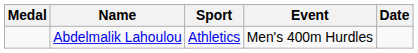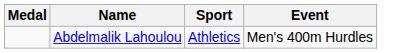- column: Date
